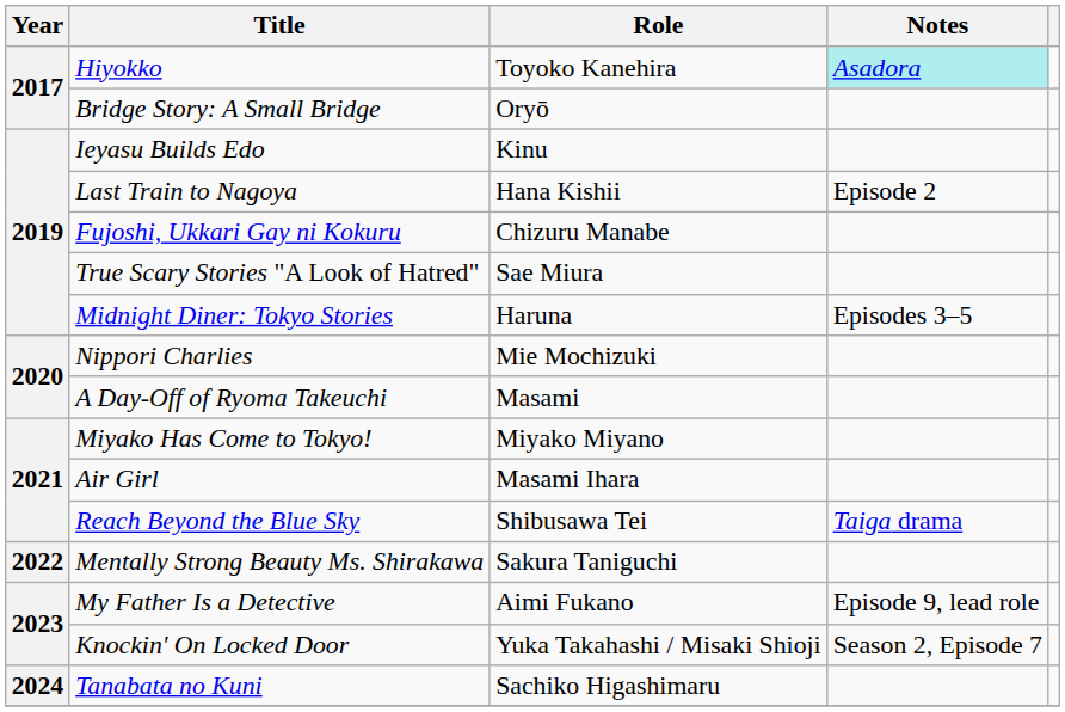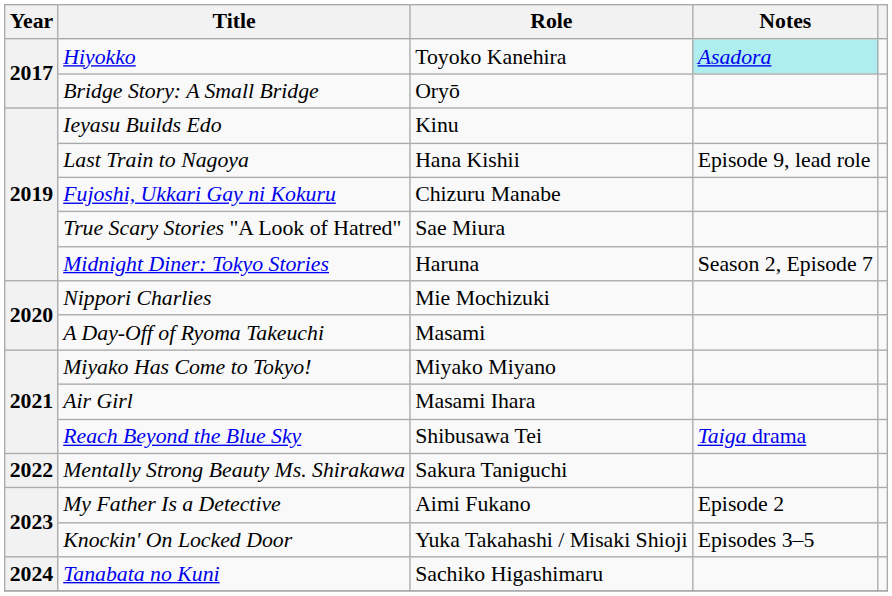Last Train to Nagoya | Notes: Episode 2 -> Episode 9, lead role
Midnight Diner: Tokyo Stories | Notes: Episodes 3–5 -> Season 2, Episode 7
My Father Is a Detective | Notes: Episode 9, lead role -> Episode 2
Knockin' On Locked Door | Notes: Season 2, Episode 7 -> Episodes 3–5
